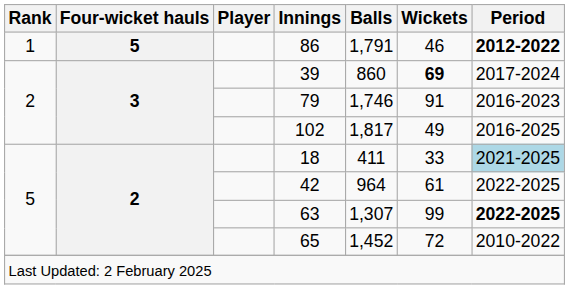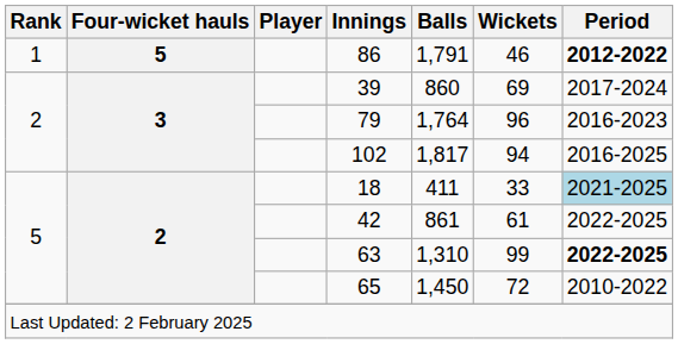39 | Wickets: bold -> normal
79 | Balls: 1,746 -> 1,764
79 | Wickets: 91 -> 96
102 | Wickets: 49 -> 94
42 | Balls: 964 -> 861
63 | Balls: 1,307 -> 1,310
65 | Balls: 1,452 -> 1,450
